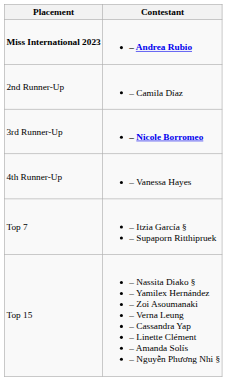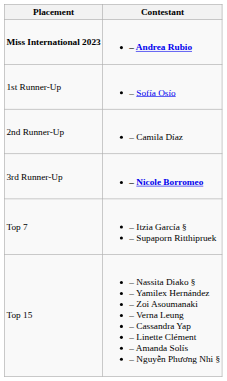+ row: 1st Runner-Up | – Sofía Osío
- row: 4th Runner-Up | – Vanessa Hayes
